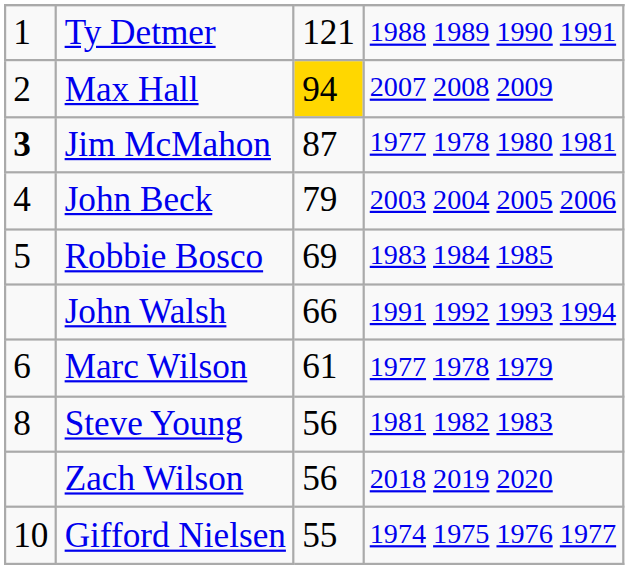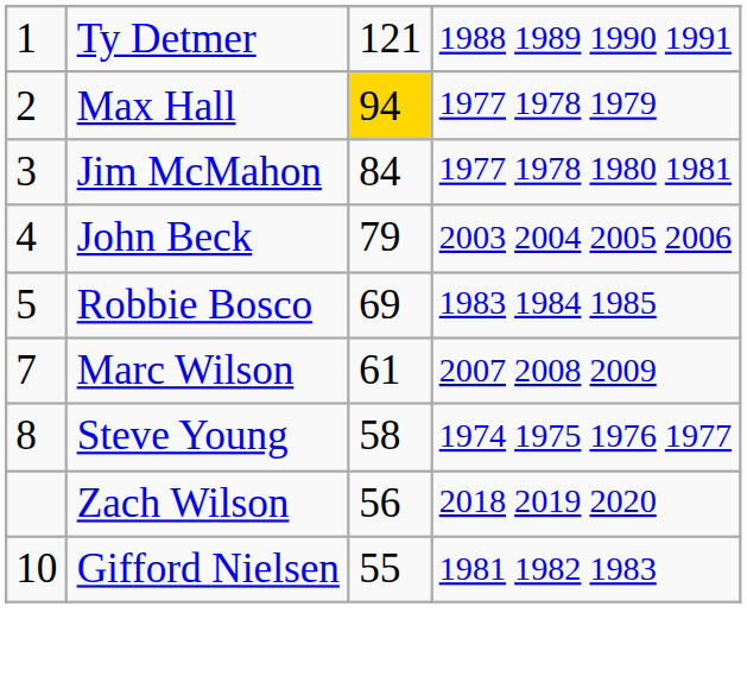Max Hall | column 4: 2007 2008 2009 -> 1977 1978 1979
Jim McMahon | column 1: bold -> normal
Jim McMahon | column 3: 87 -> 84
- row: John Walsh | 66 | 1991 1992 1993 1994
Marc Wilson | column 1: 6 -> 7
Marc Wilson | column 4: 1977 1978 1979 -> 2007 2008 2009
Steve Young | column 3: 56 -> 58
Steve Young | column 4: 1981 1982 1983 -> 1974 1975 1976 1977
Gifford Nielsen | column 4: 1974 1975 1976 1977 -> 1981 1982 1983
